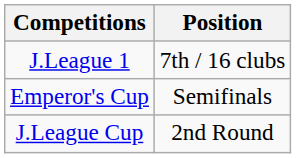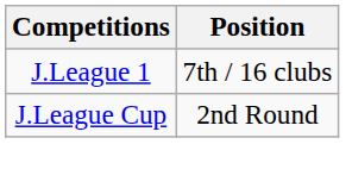- row: Emperor's Cup | Semifinals
